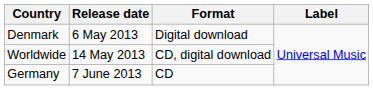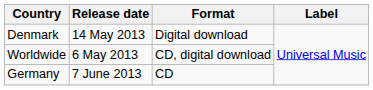Denmark | Release date: 6 May 2013 -> 14 May 2013
Worldwide | Release date: 14 May 2013 -> 6 May 2013
